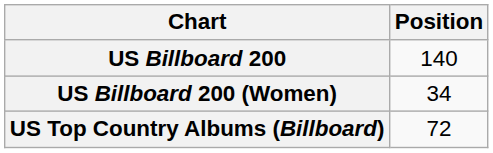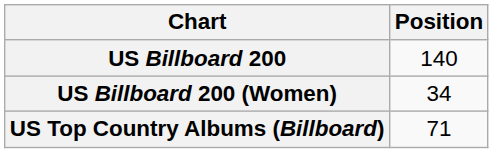US Top Country Albums (Billboard) | Position: 72 -> 71
